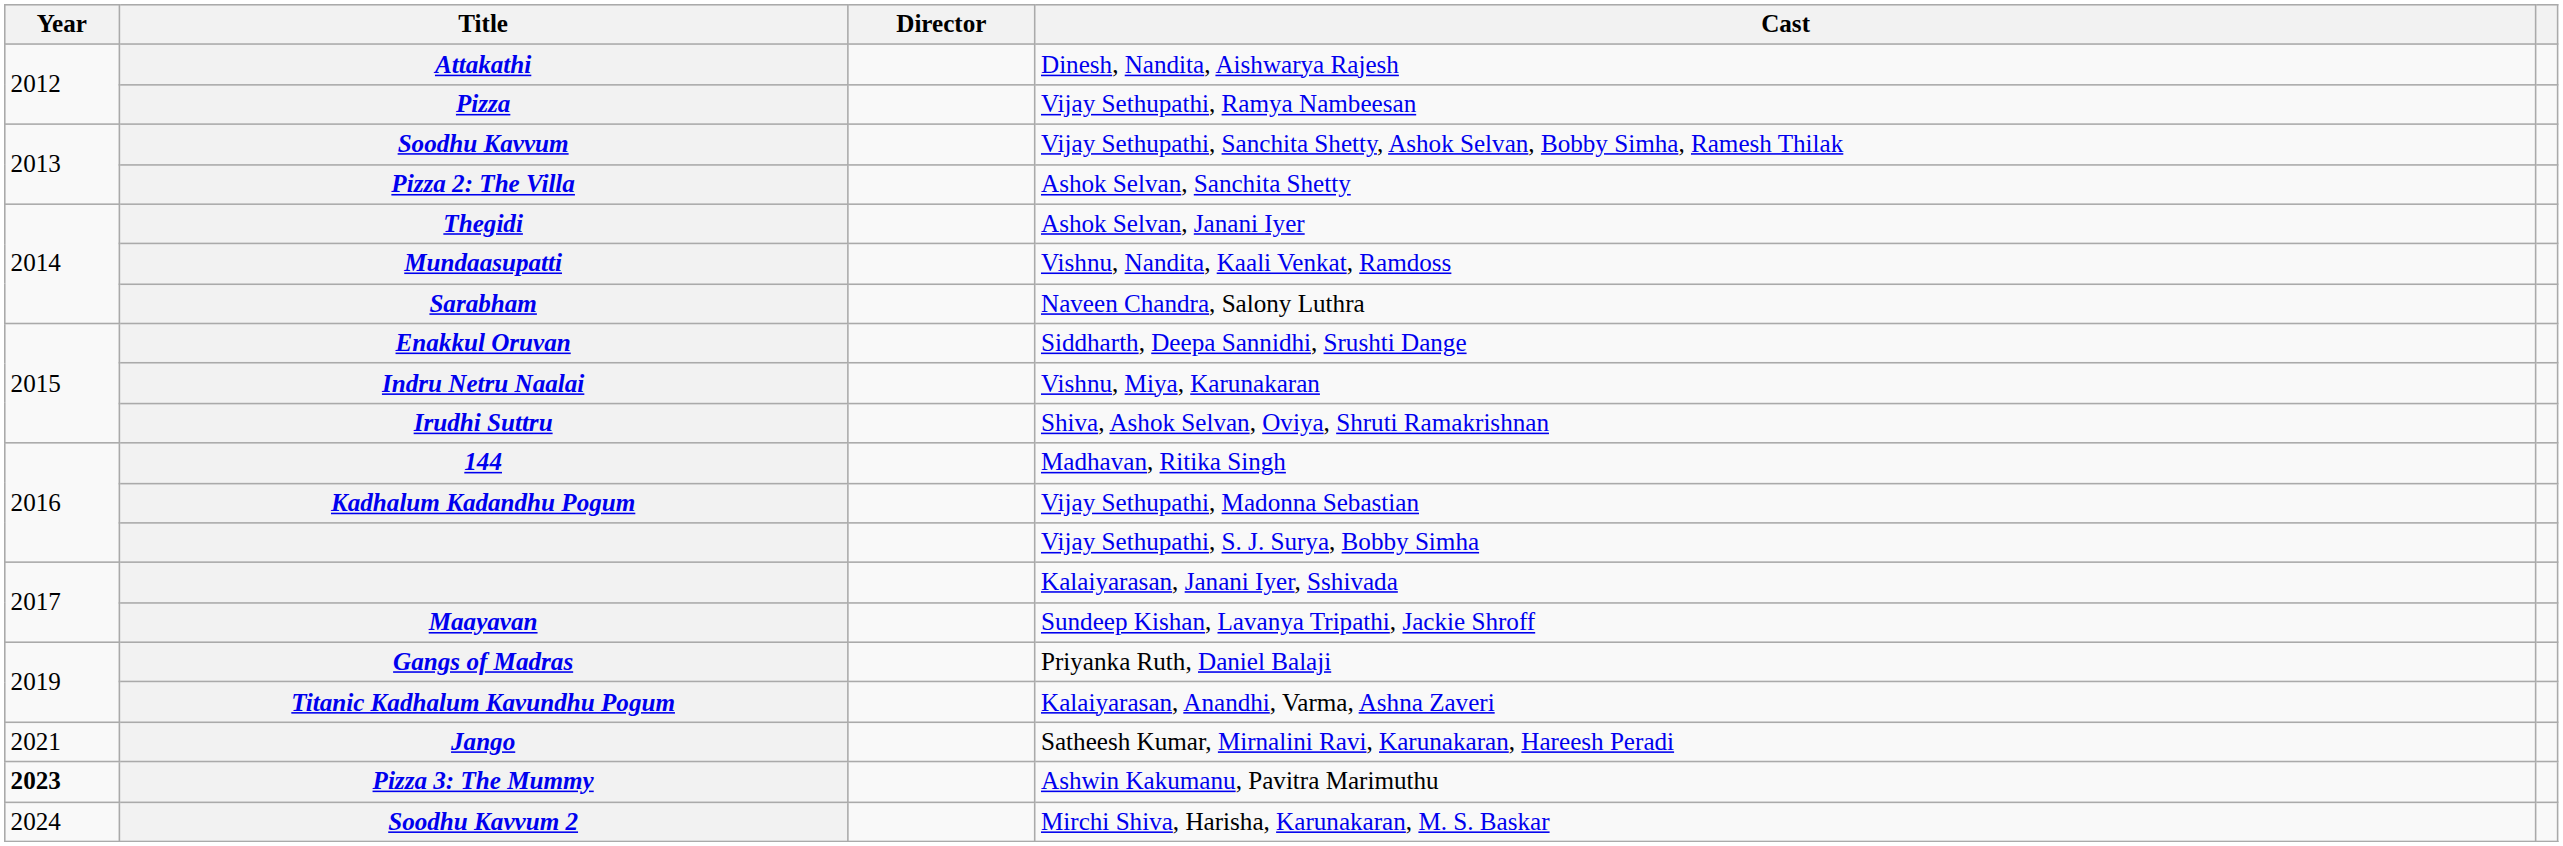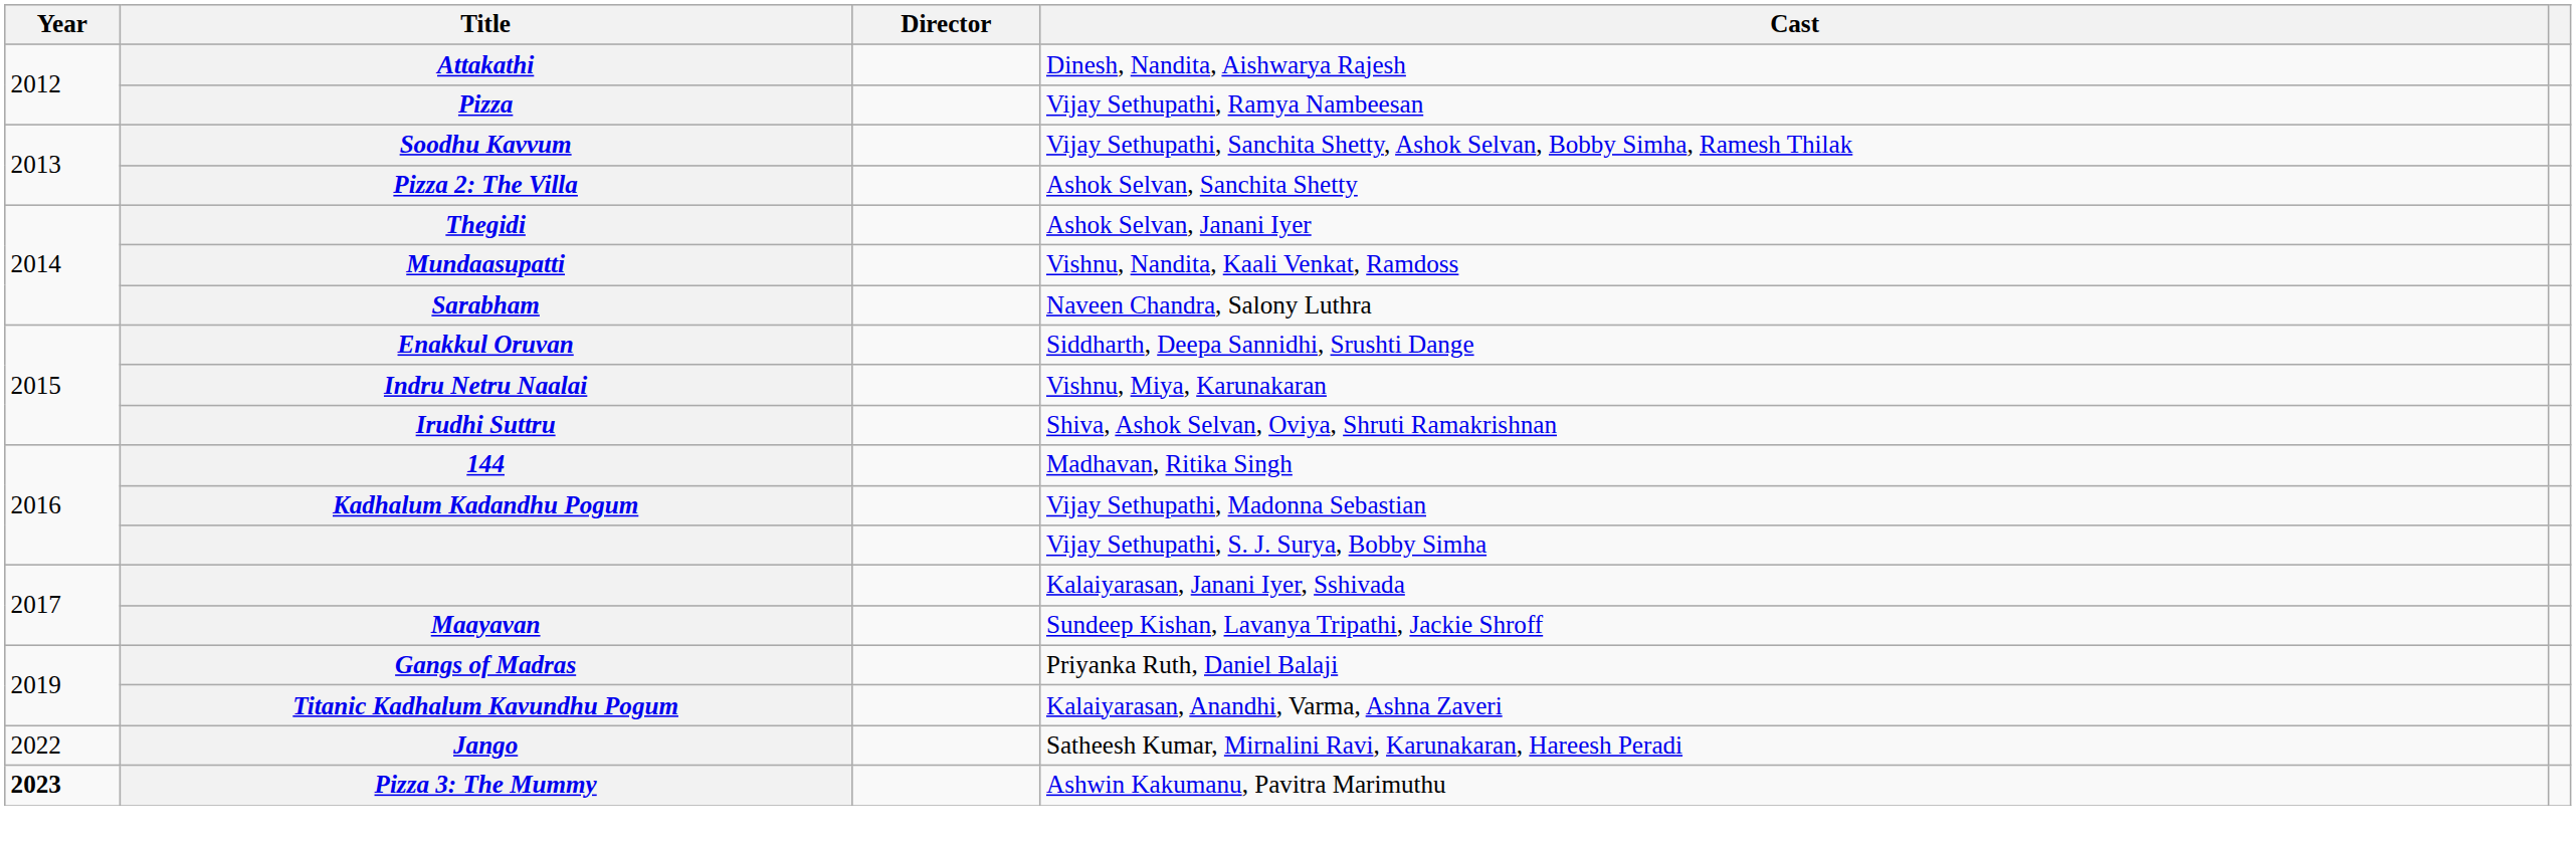Satheesh Kumar, Mirnalini Ravi, Karunakaran, Hareesh Peradi | Year: 2021 -> 2022
- row: 2024 | Soodhu Kavvum 2 | Mirchi Shiva, Harisha, Karunakaran, M. S. Baskar
